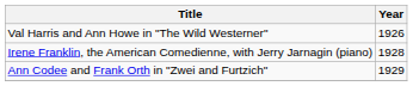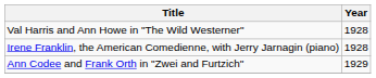Val Harris and Ann Howe in "The Wild Westerner" | Year: 1926 -> 1928
